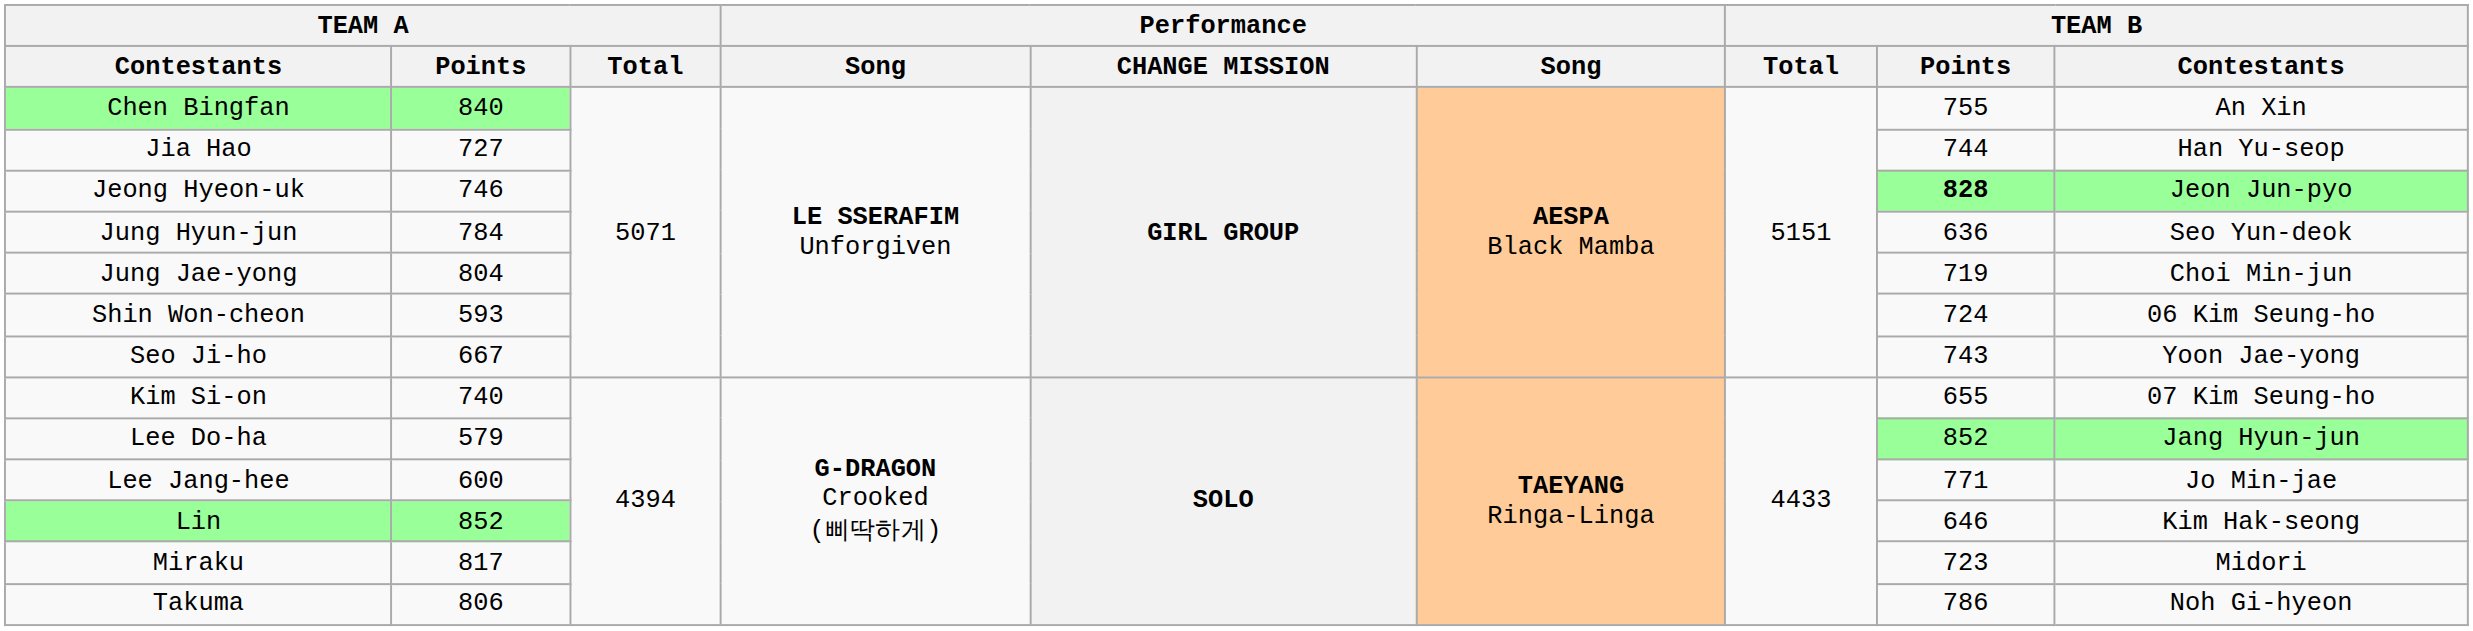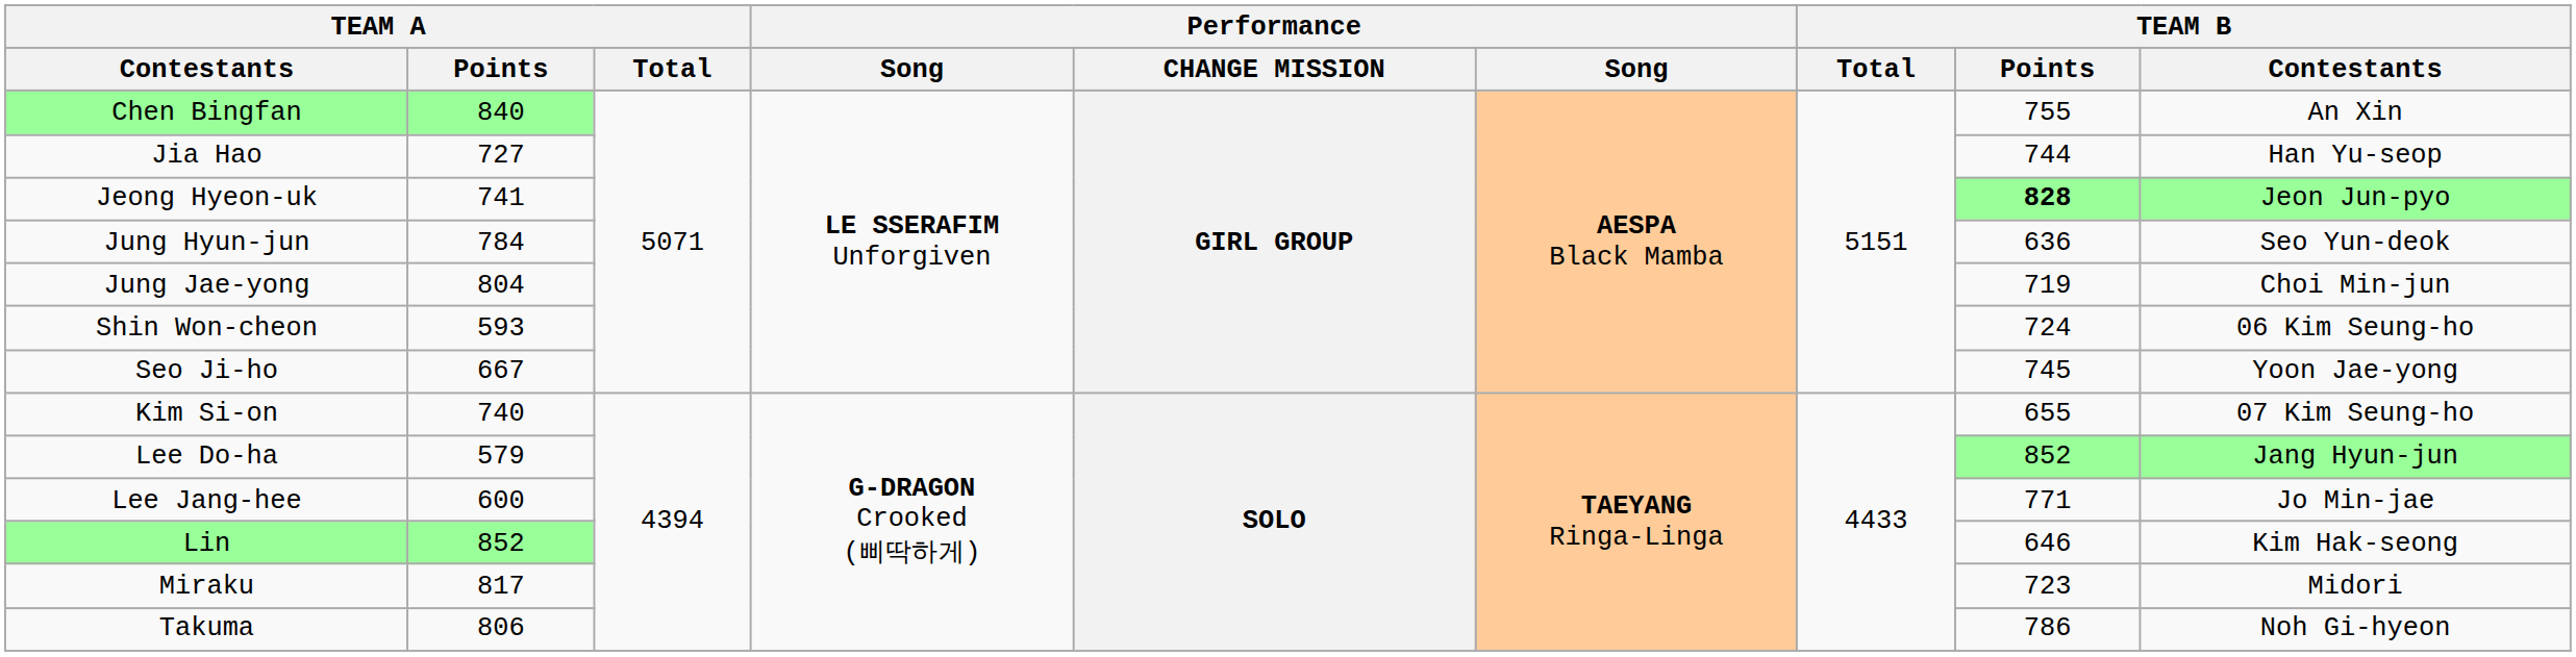Jeong Hyeon-uk | TEAM A / Points: 746 -> 741
Seo Ji-ho | TEAM B / Points: 743 -> 745
